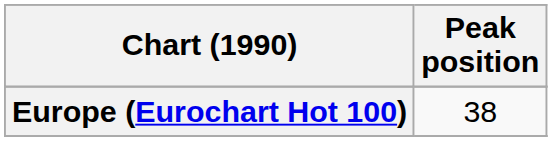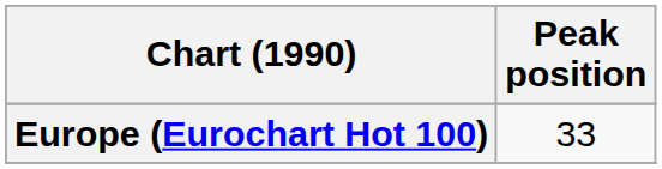Europe (Eurochart Hot 100) | Peak position: 38 -> 33
